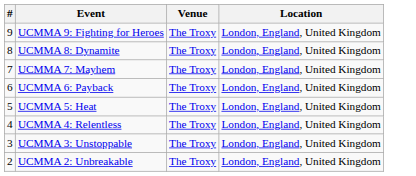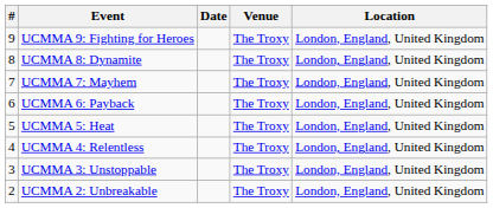+ column: Date
